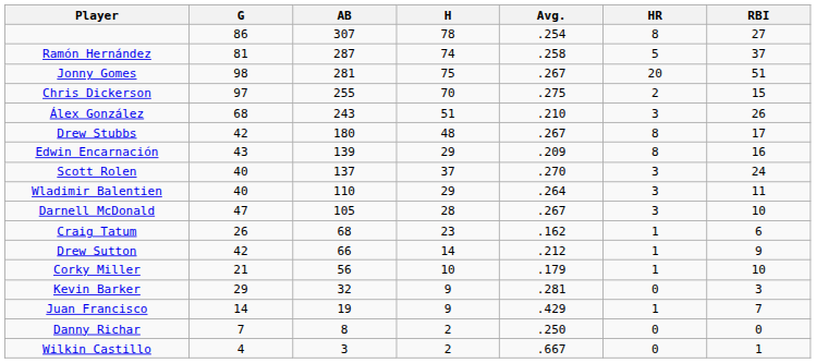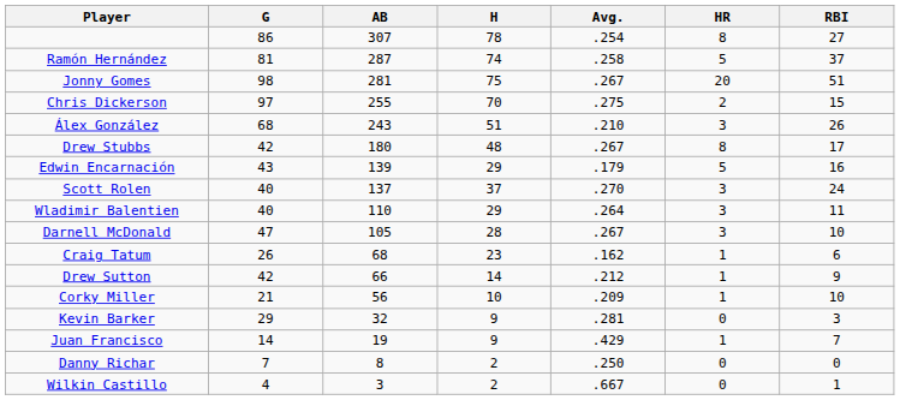Edwin Encarnación | Avg.: .209 -> .179
Edwin Encarnación | HR: 8 -> 5
Corky Miller | Avg.: .179 -> .209
